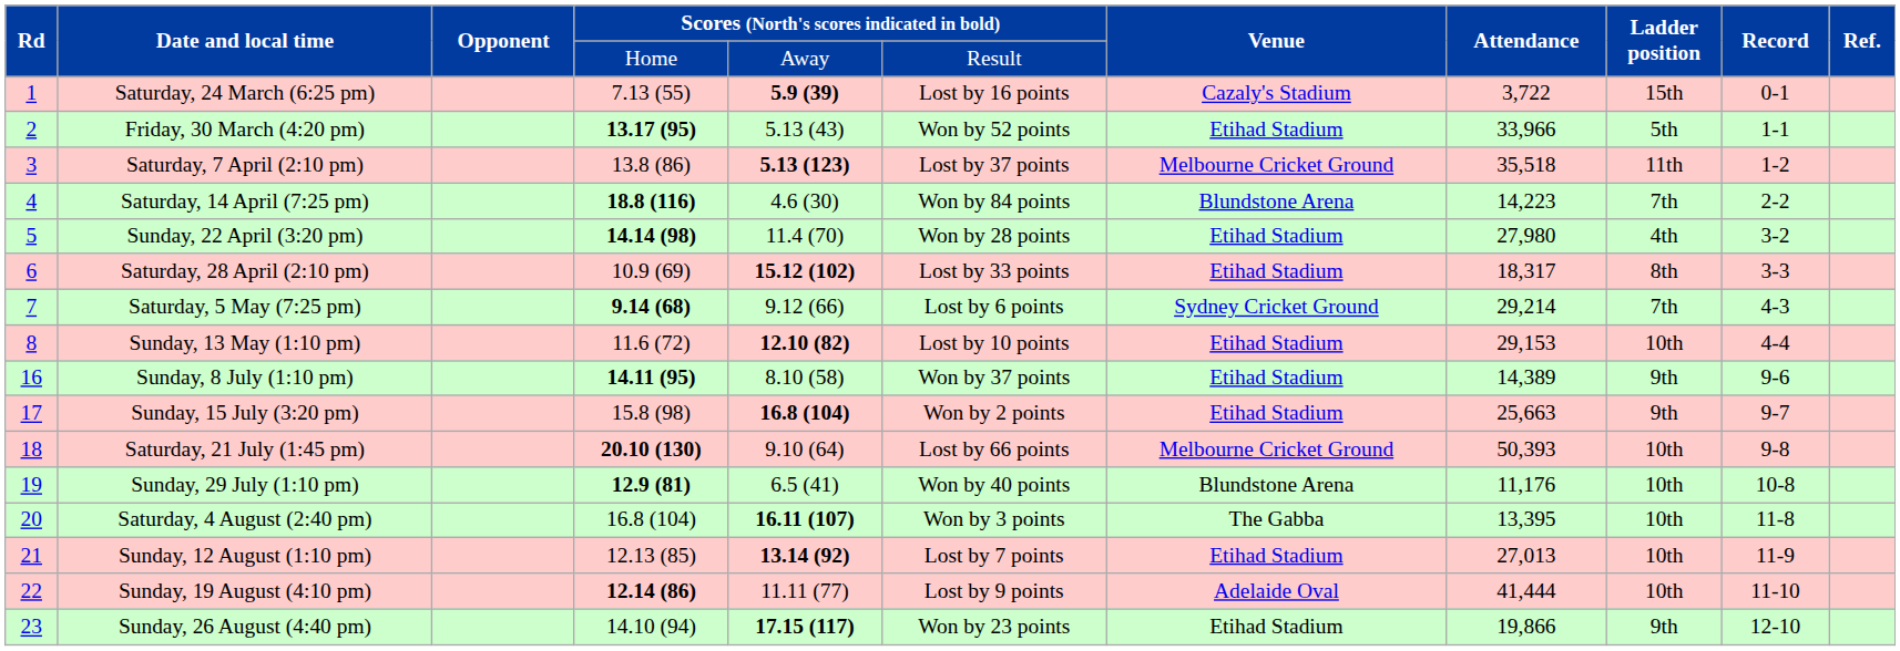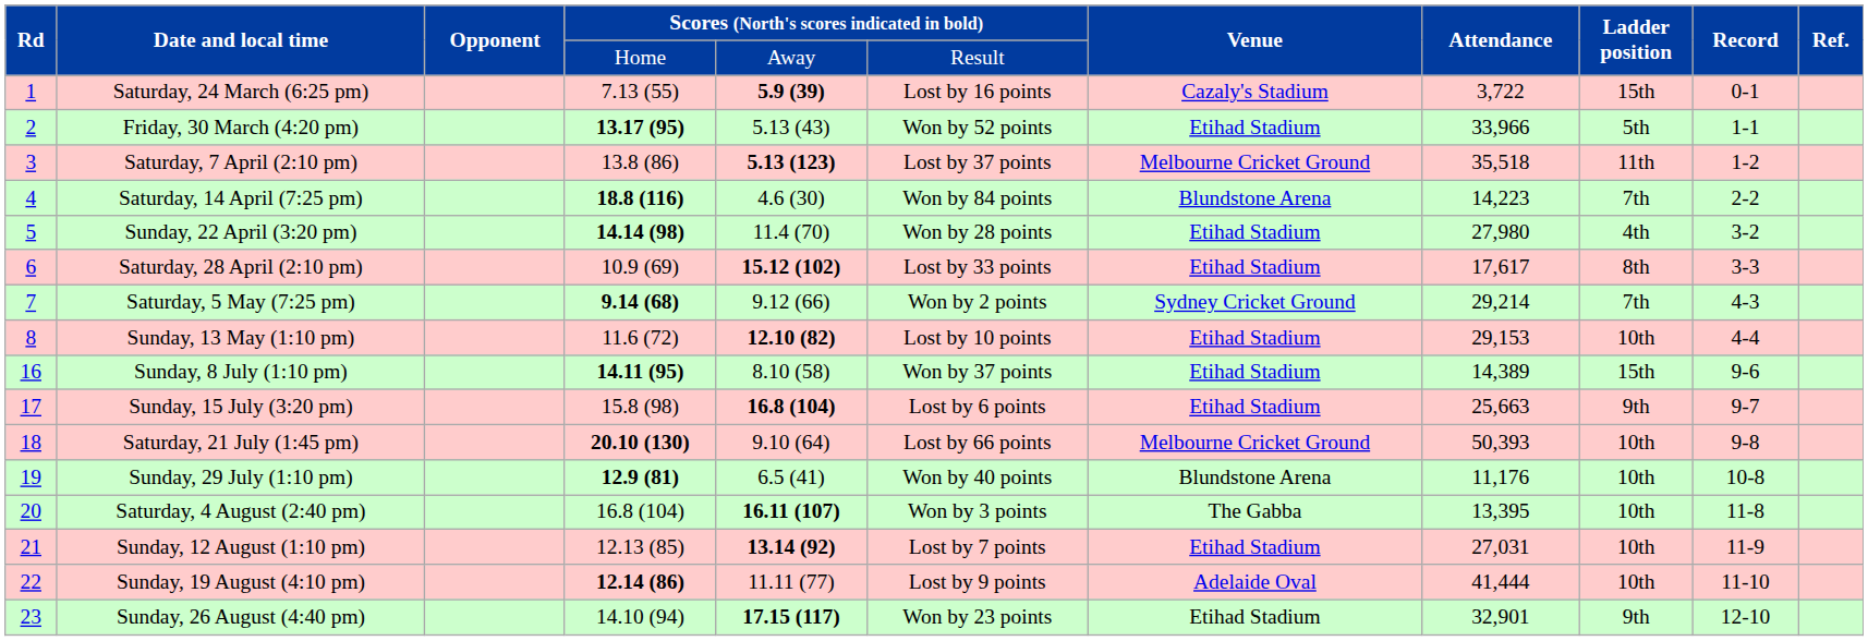Saturday, 28 April (2:10 pm) | column 8: 18,317 -> 17,617
Saturday, 5 May (7:25 pm) | column 6: Lost by 6 points -> Won by 2 points
Sunday, 8 July (1:10 pm) | column 9: 9th -> 15th
Sunday, 15 July (3:20 pm) | column 6: Won by 2 points -> Lost by 6 points
Sunday, 12 August (1:10 pm) | column 8: 27,013 -> 27,031
Sunday, 26 August (4:40 pm) | column 8: 19,866 -> 32,901
